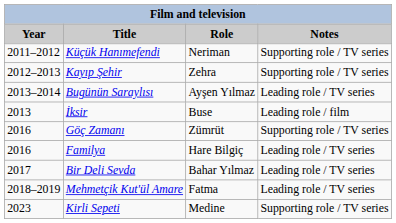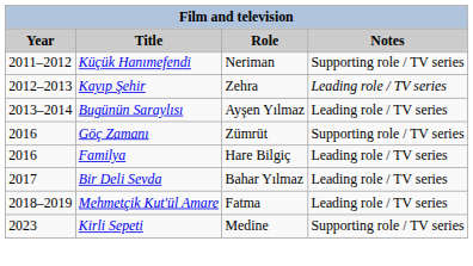Kayıp Şehir | Notes: Supporting role / TV series -> Leading role / TV series
- row: 2013 | İksir | Buse | Leading role / film
